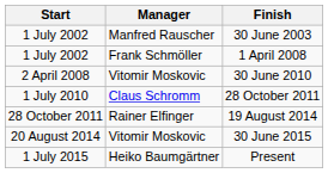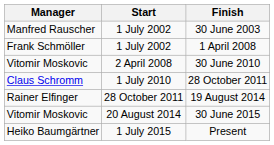columns swapped: Manager <-> Start
